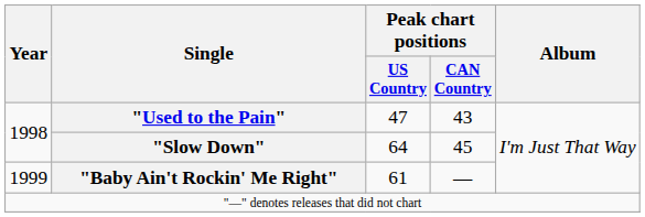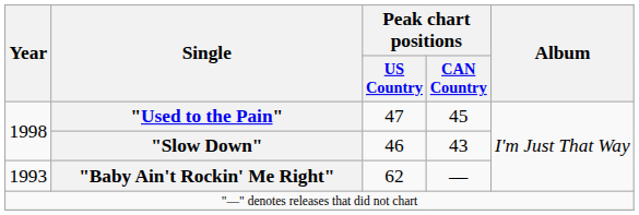"Used to the Pain" | Peak chart positions / CAN Country: 43 -> 45
"Slow Down" | Peak chart positions / US Country: 64 -> 46
"Slow Down" | Peak chart positions / CAN Country: 45 -> 43
"Baby Ain't Rockin' Me Right" | Year: 1999 -> 1993
"Baby Ain't Rockin' Me Right" | Peak chart positions / US Country: 61 -> 62
